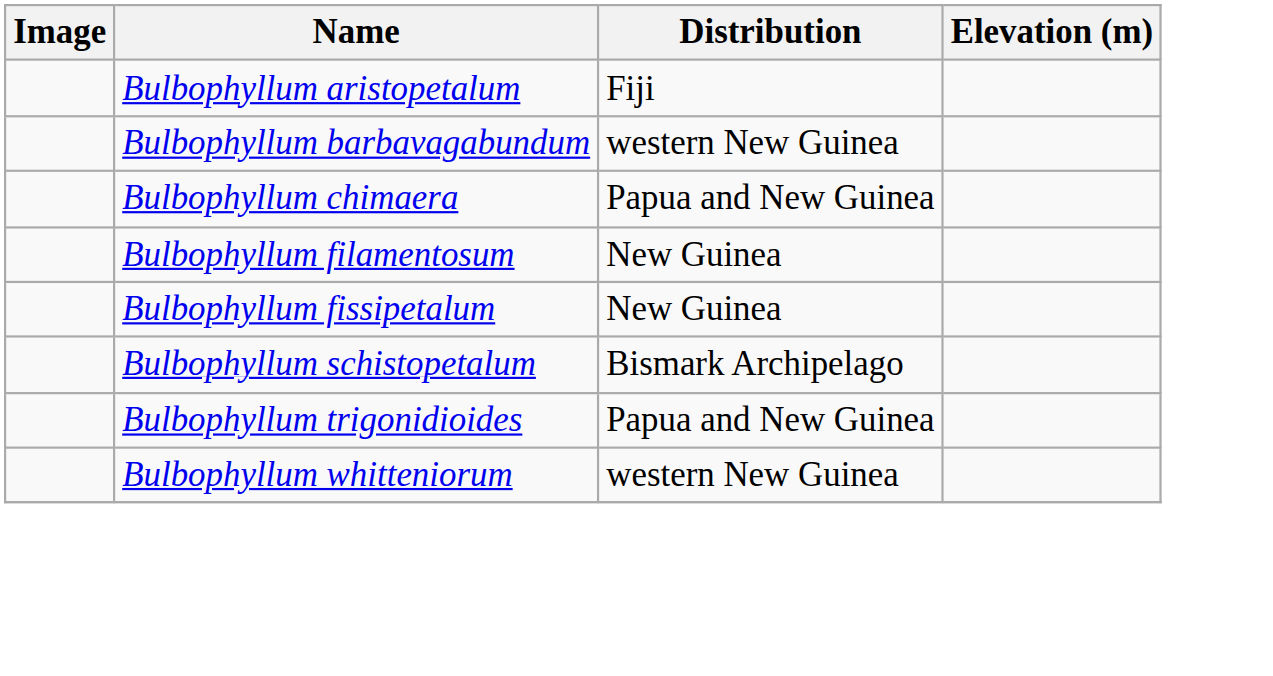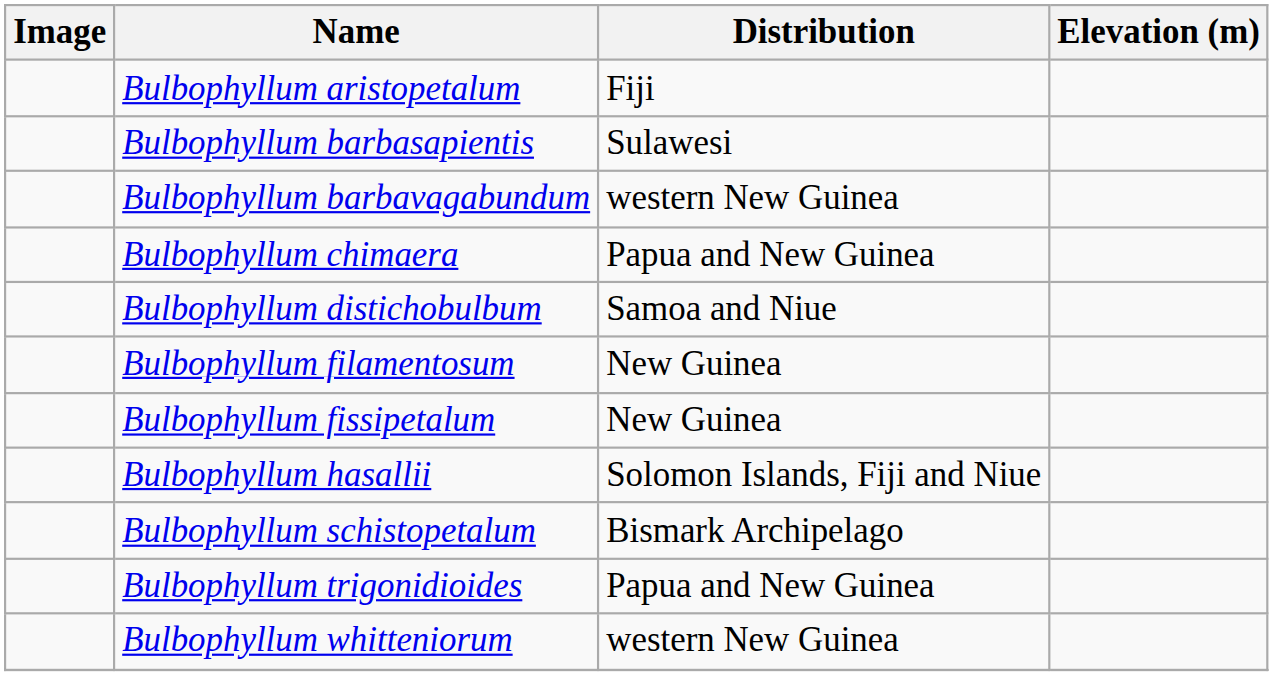+ row: Bulbophyllum barbasapientis | Sulawesi
+ row: Bulbophyllum distichobulbum | Samoa and Niue
+ row: Bulbophyllum hasallii | Solomon Islands, Fiji and Niue
